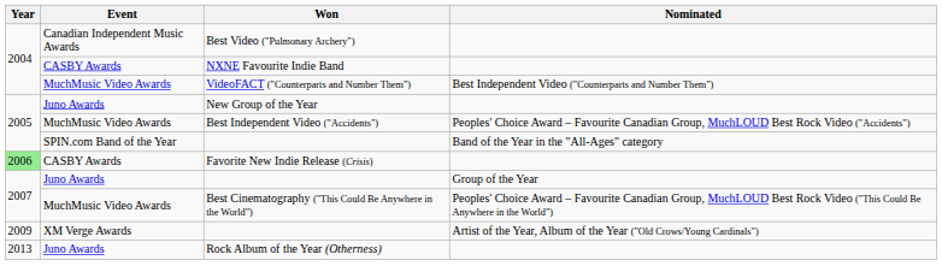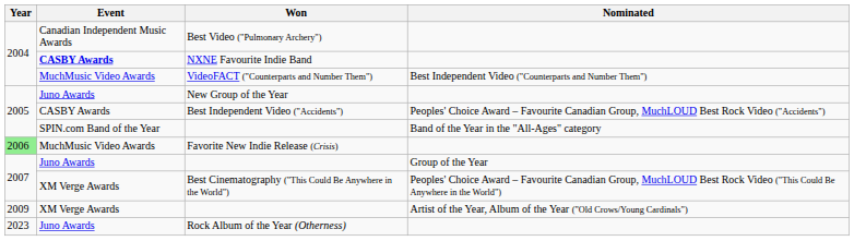NXNE Favourite Indie Band | Event: normal -> bold
Best Independent Video ("Accidents") | Event: MuchMusic Video Awards -> CASBY Awards
Favorite New Indie Release (Crisis) | Event: CASBY Awards -> MuchMusic Video Awards
Best Cinematography ("This Could Be Anywhere in the World") | Event: MuchMusic Video Awards -> XM Verge Awards
Rock Album of the Year (Otherness) | Year: 2013 -> 2023
